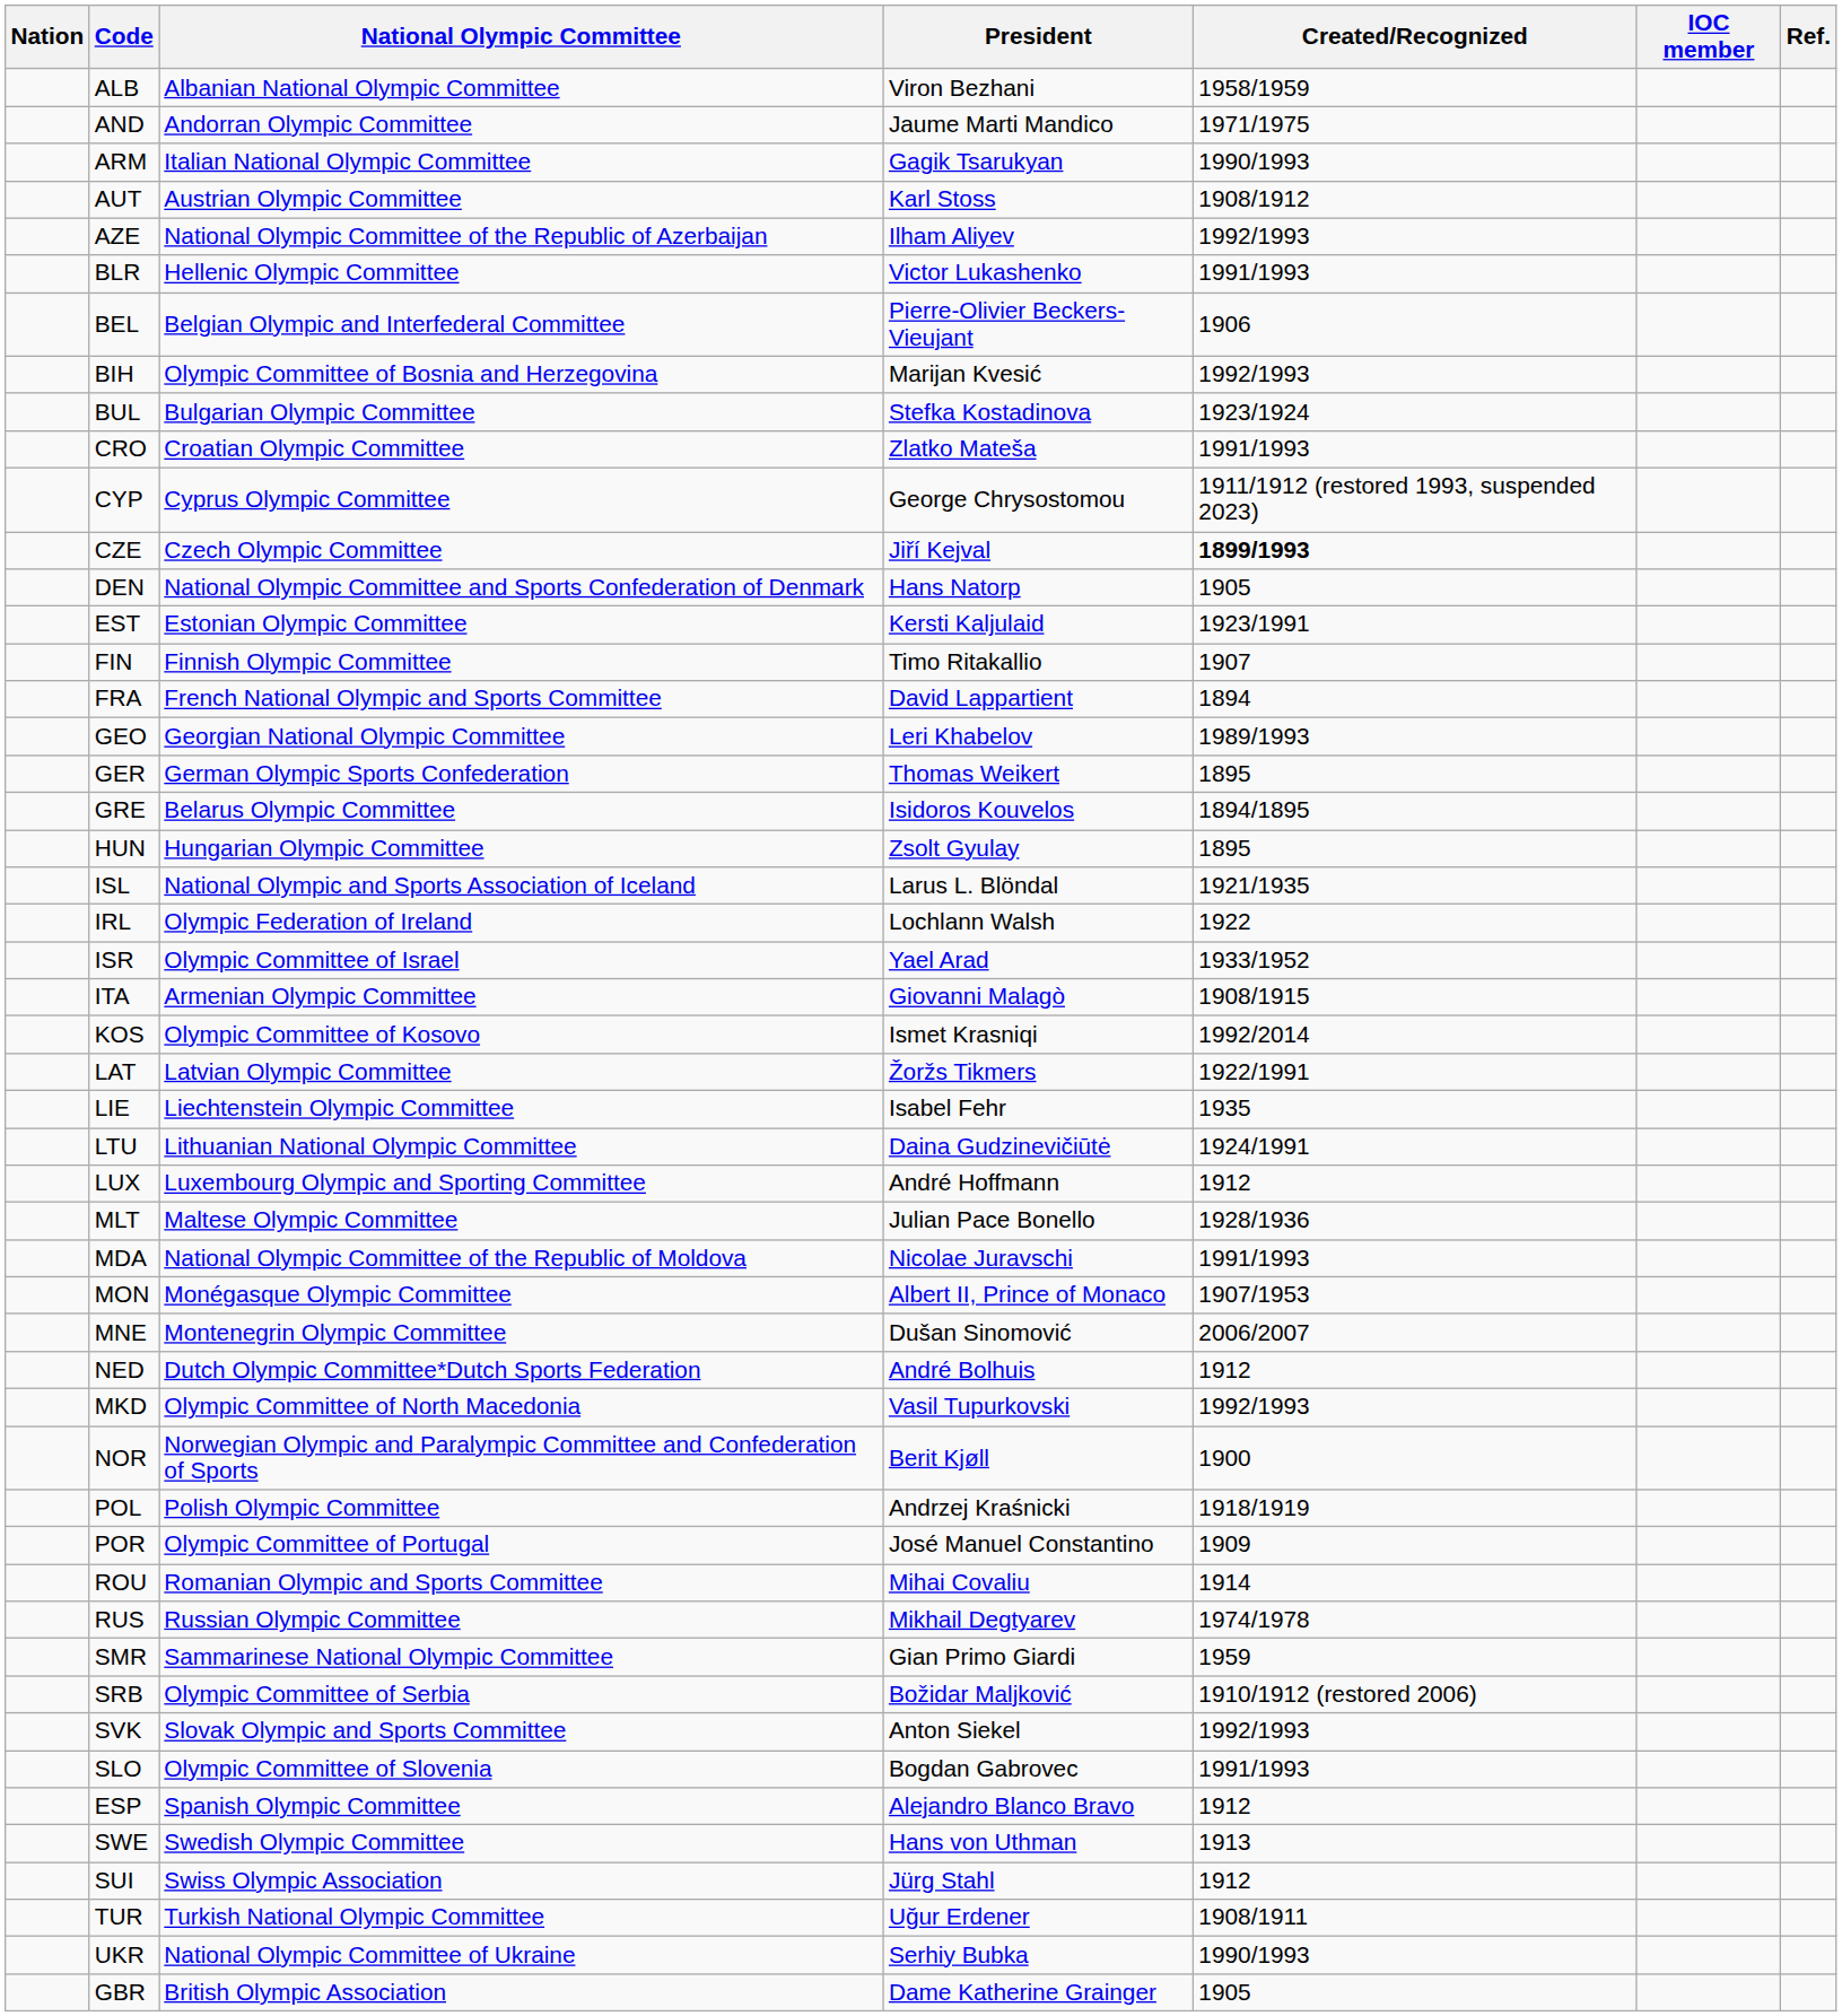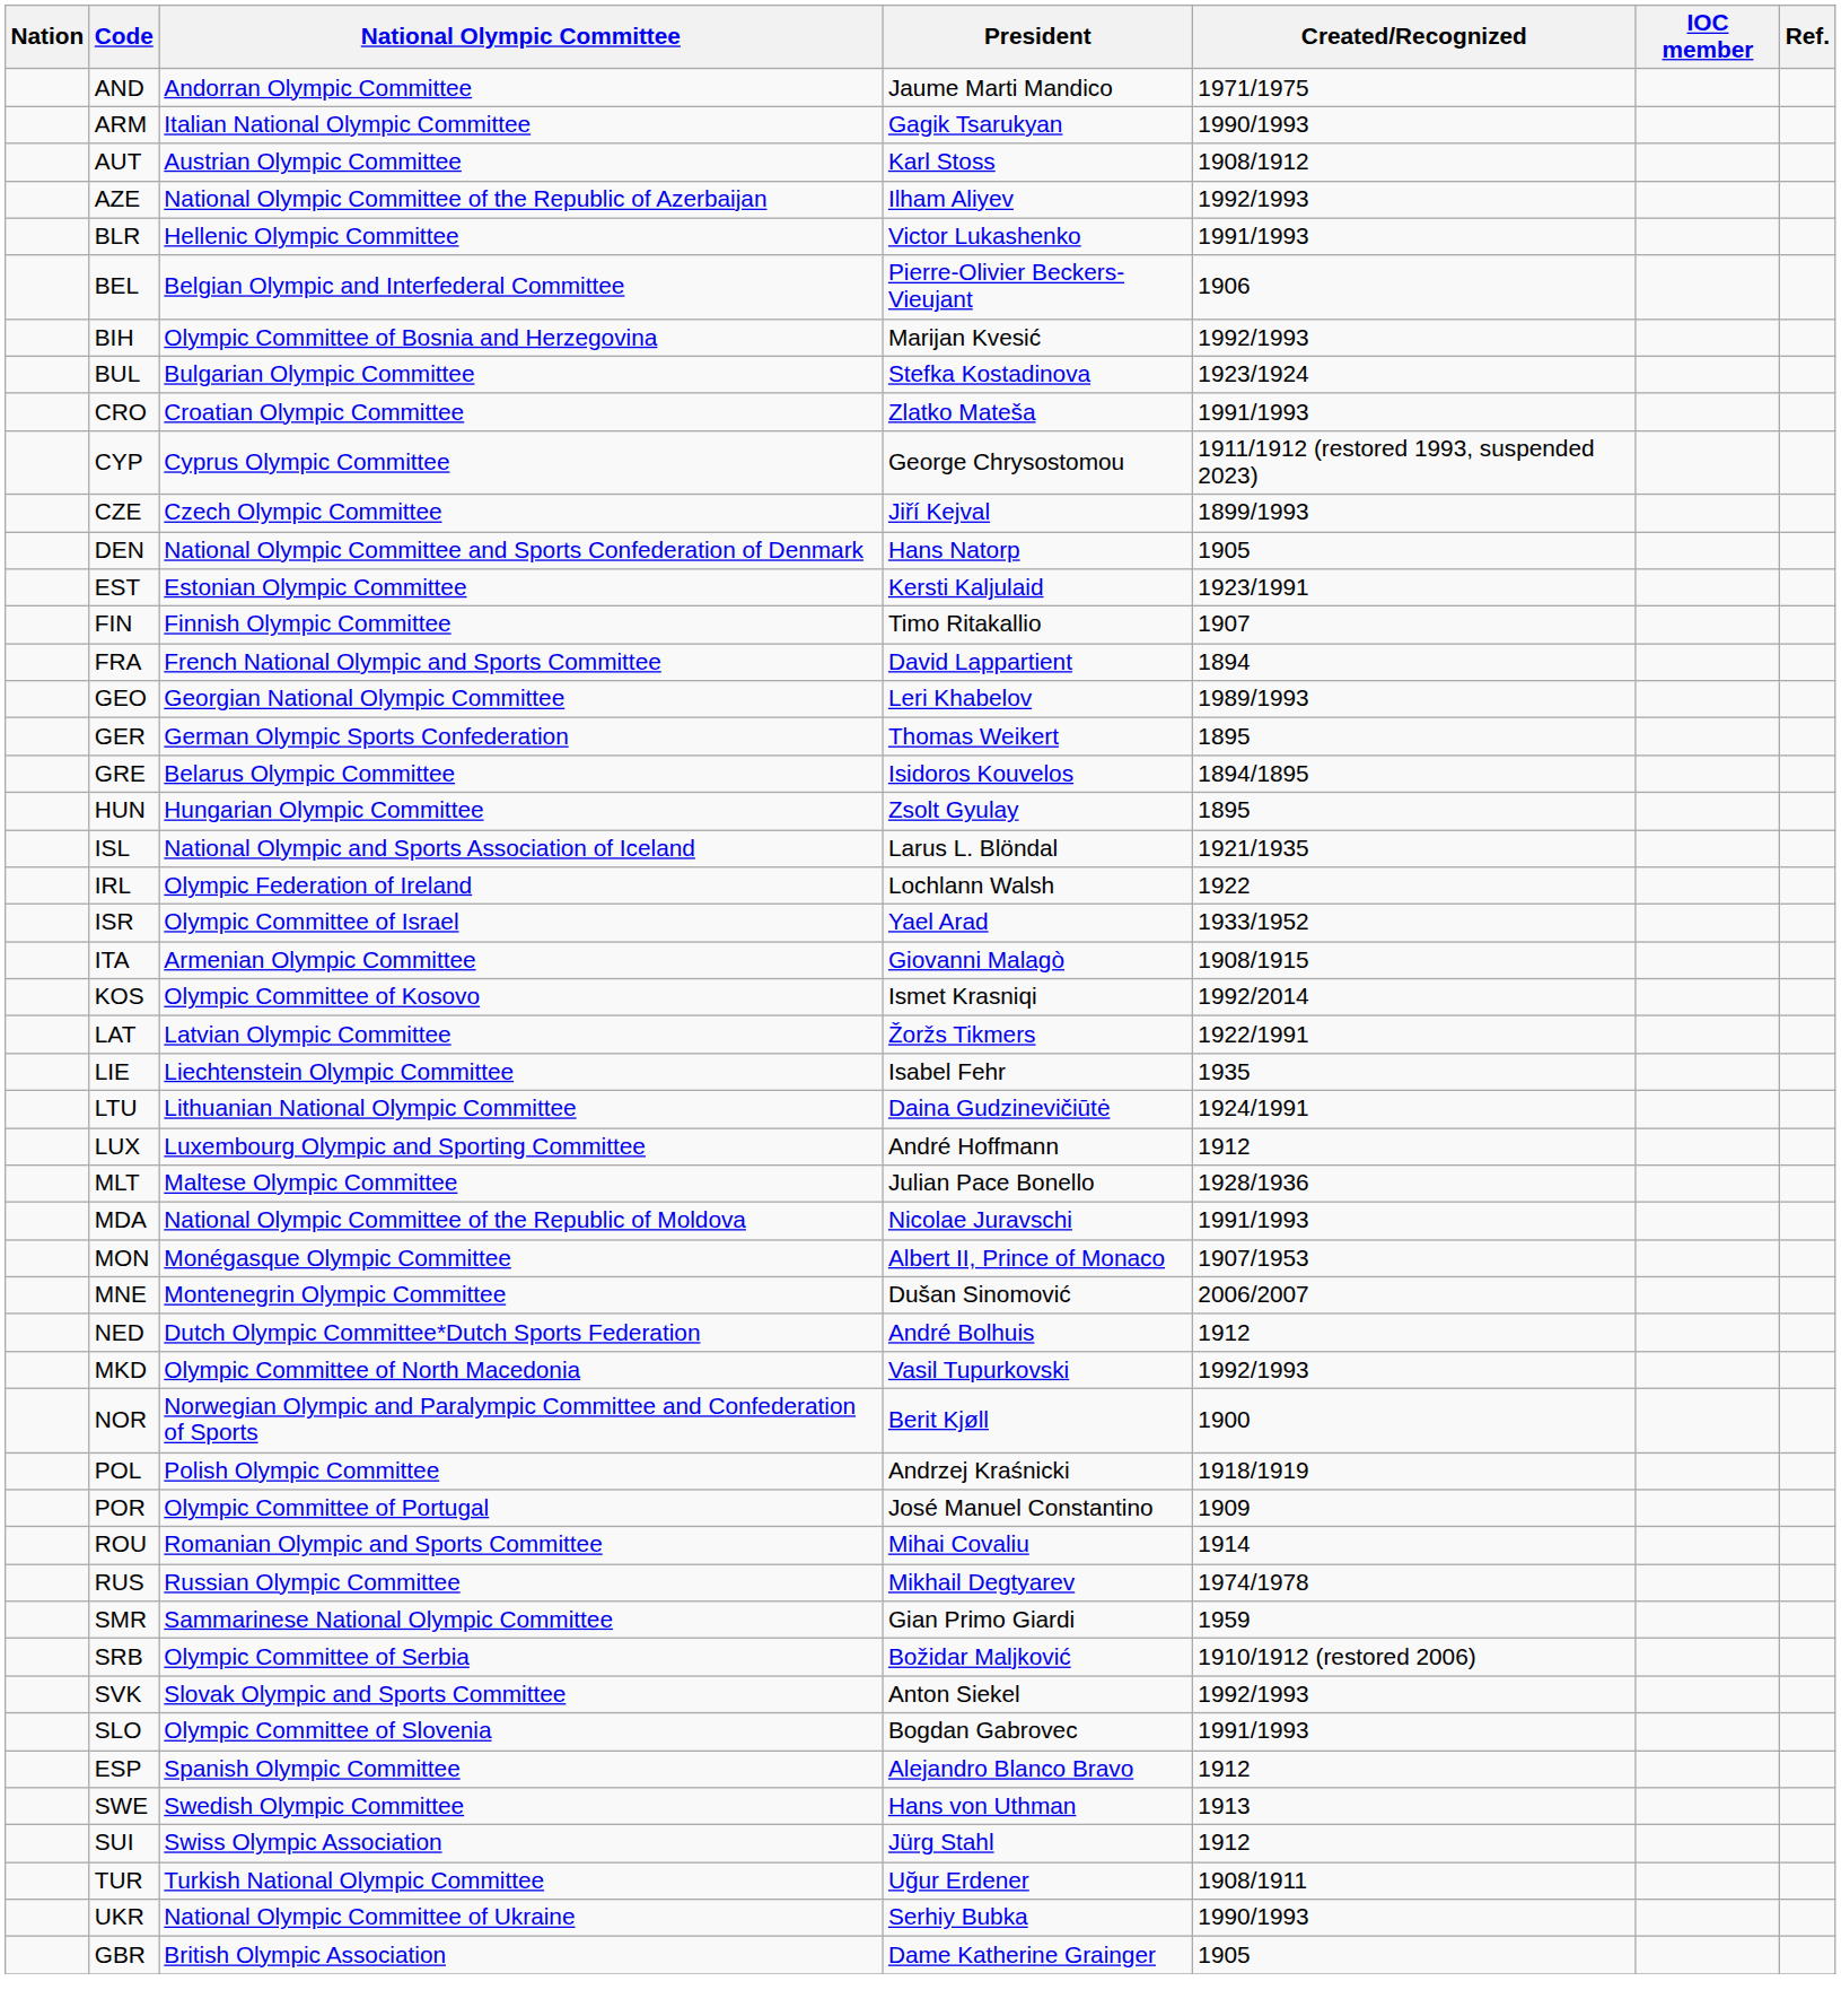- row: ALB | Albanian National Olympic Committee | Viron Bezhani | 1958/1959
CZE | Created/Recognized: bold -> normal
